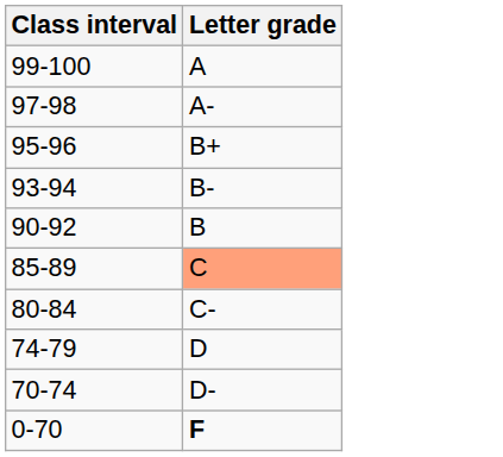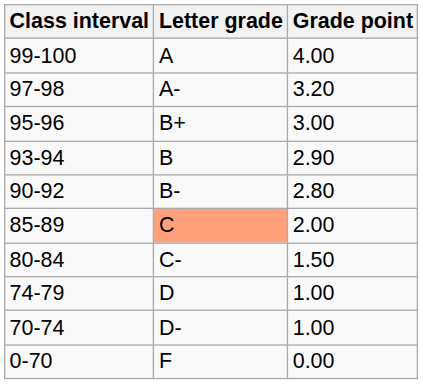+ column: Grade point | 4.00 | 3.20 | 3.00 | 2.90 | 2.80 | 2.00 | 1.50 | 1.00 | 1.00 | 0.00
93-94 | Letter grade: B- -> B
90-92 | Letter grade: B -> B-
0-70 | Letter grade: bold -> normal
